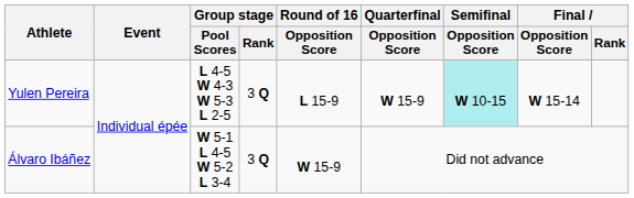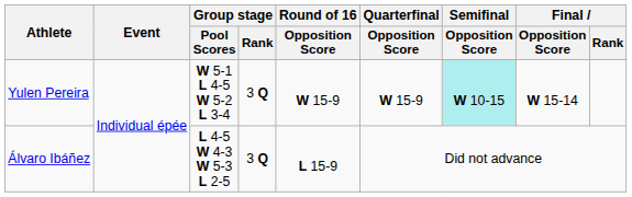Yulen Pereira | Group stage / Pool Scores: L 4-5 W 4-3 W 5-3 L 2-5 -> W 5-1 L 4-5 W 5-2 L 3-4
Yulen Pereira | Round of 16 / Opposition Score: L 15-9 -> W 15-9
Álvaro Ibáñez | Group stage / Pool Scores: W 5-1 L 4-5 W 5-2 L 3-4 -> L 4-5 W 4-3 W 5-3 L 2-5
Álvaro Ibáñez | Round of 16 / Opposition Score: W 15-9 -> L 15-9
